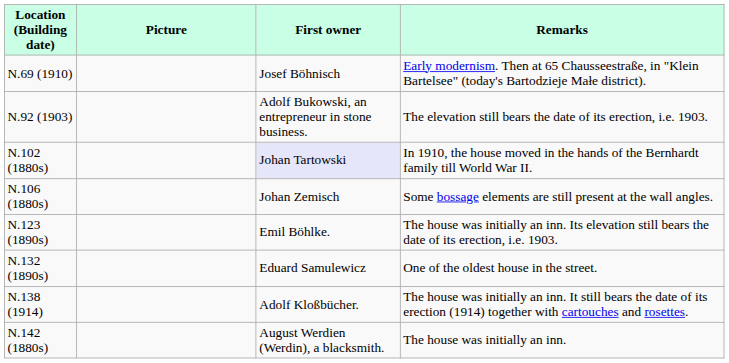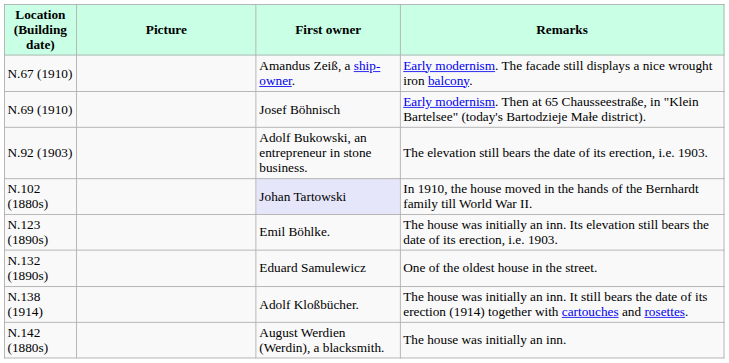+ row: N.67 (1910) | Amandus Zeiß, a ship-owner. | Early modernism. The facade still displays a nice wrought iron balcony.
- row: N.106 (1880s) | Johan Zemisch | Some bossage elements are still present at the wall angles.
